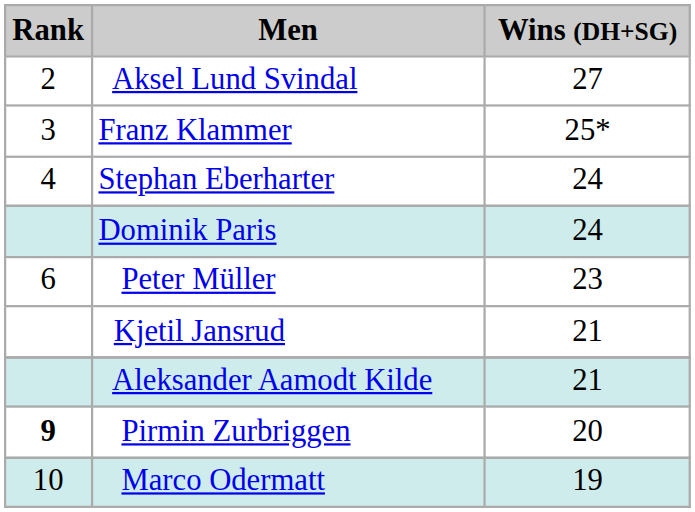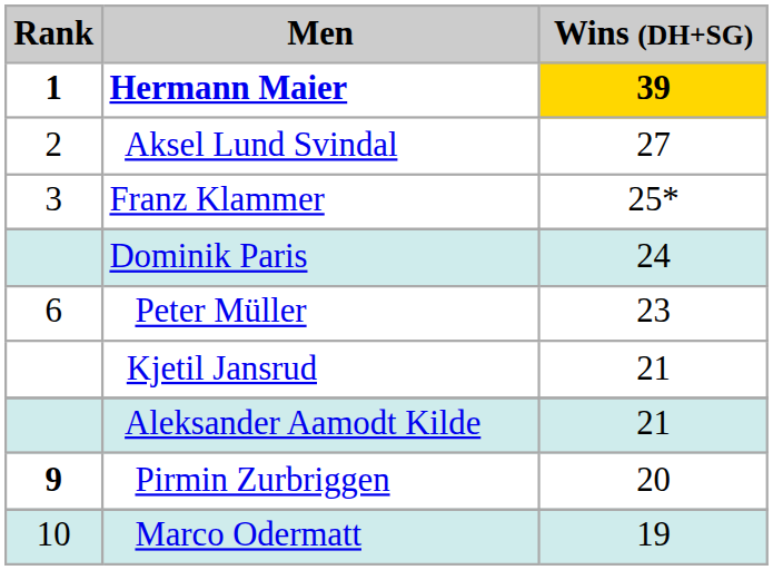+ row: 1 | Hermann Maier | 39
- row: 4 | Stephan Eberharter | 24
